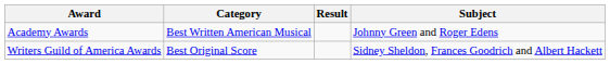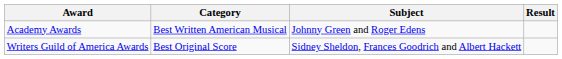columns swapped: Subject <-> Result
